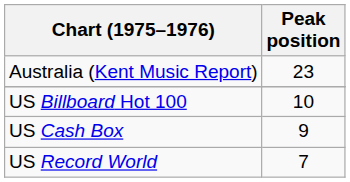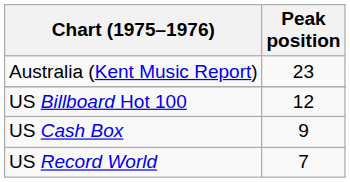US Billboard Hot 100 | Peak position: 10 -> 12
